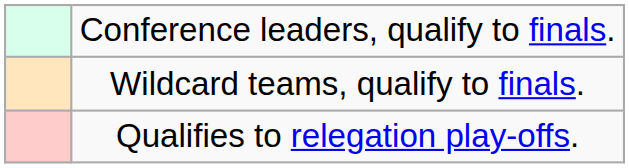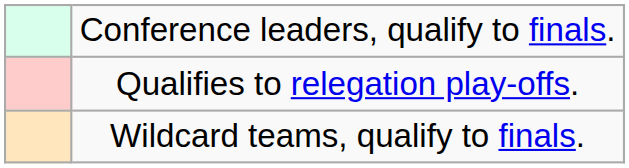rows swapped: Wildcard teams, qualify to finals. <-> Qualifies to relegation play-offs.
